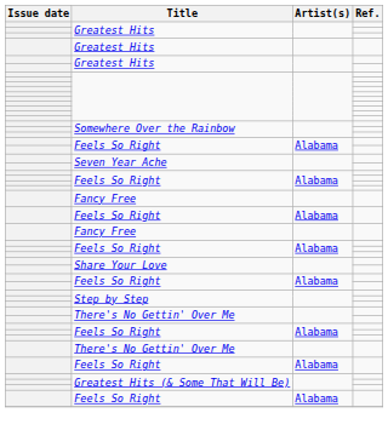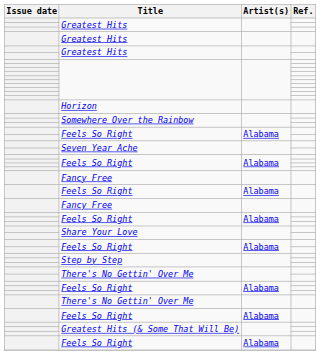+ row: Horizon
